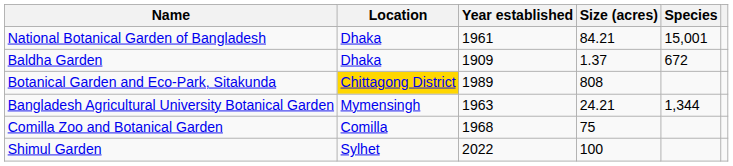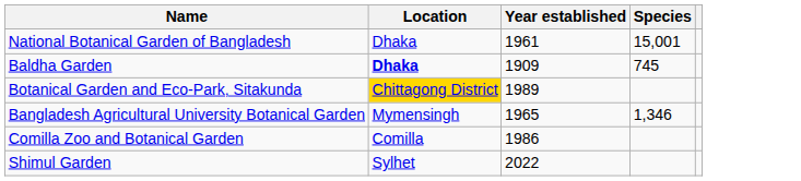- column: Size (acres) | 84.21 | 1.37 | 808 | 24.21 | 75 | 100
Baldha Garden | Location: normal -> bold
Baldha Garden | Species: 672 -> 745
Bangladesh Agricultural University Botanical Garden | Year established: 1963 -> 1965
Bangladesh Agricultural University Botanical Garden | Species: 1,344 -> 1,346
Comilla Zoo and Botanical Garden | Year established: 1968 -> 1986
